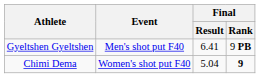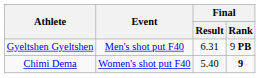Gyeltshen Gyeltshen | Final / Result: 6.41 -> 6.31
Chimi Dema | Final / Result: 5.04 -> 5.40
